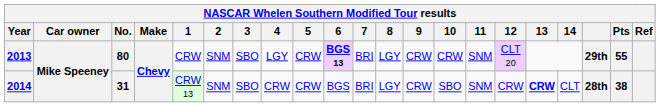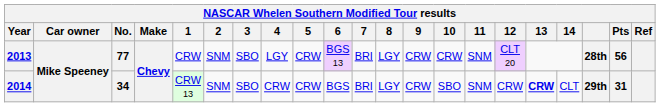2013 | No.: 80 -> 77
2013 | 6: bold -> normal
2013 | column 19: 29th -> 28th
2013 | Pts: 55 -> 56
2014 | No.: 31 -> 34
2014 | column 19: 28th -> 29th
2014 | Pts: 38 -> 31
